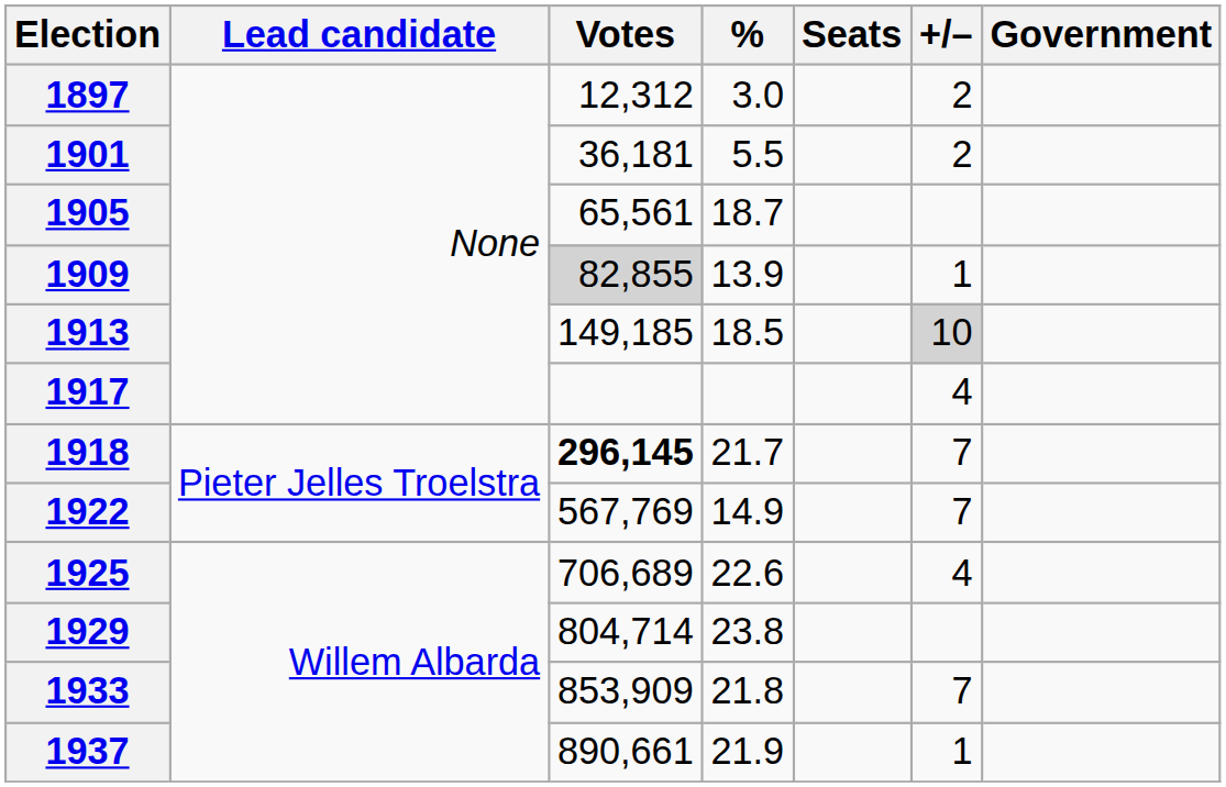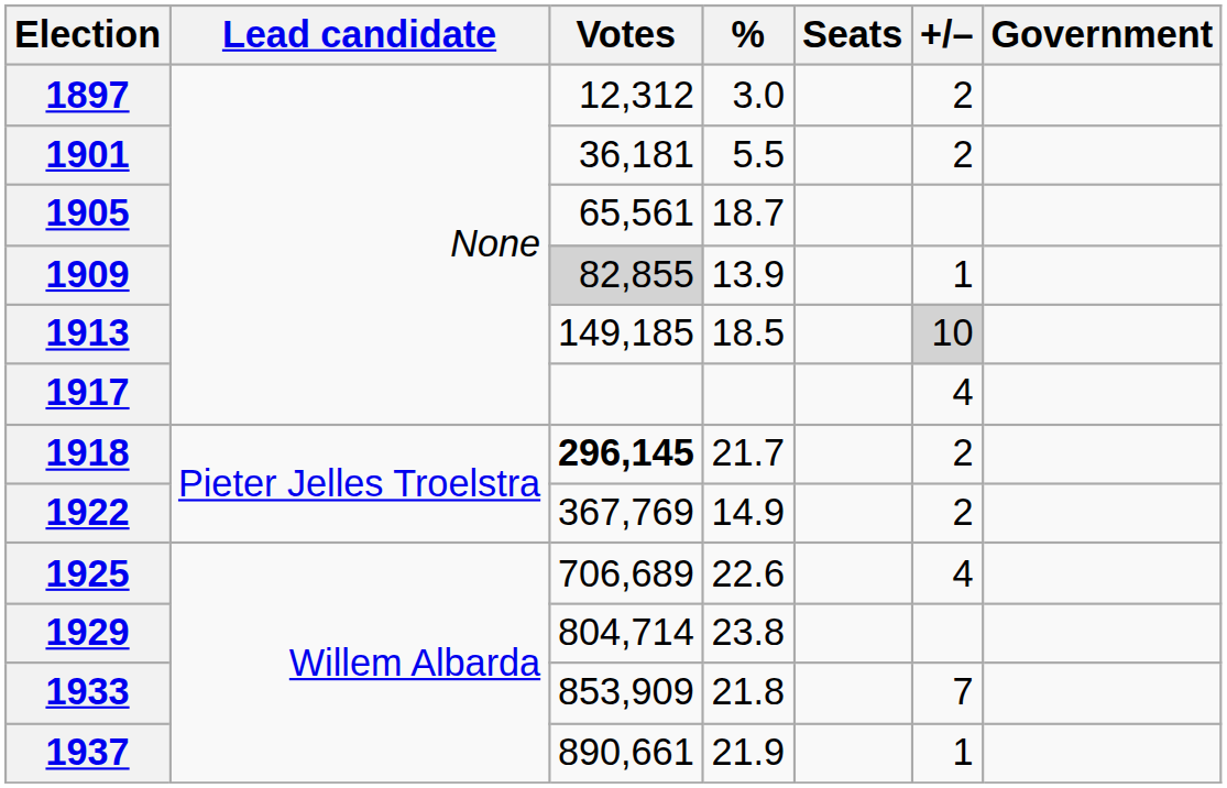1918 | +/–: 7 -> 2
1922 | Votes: 567,769 -> 367,769
1922 | +/–: 7 -> 2
